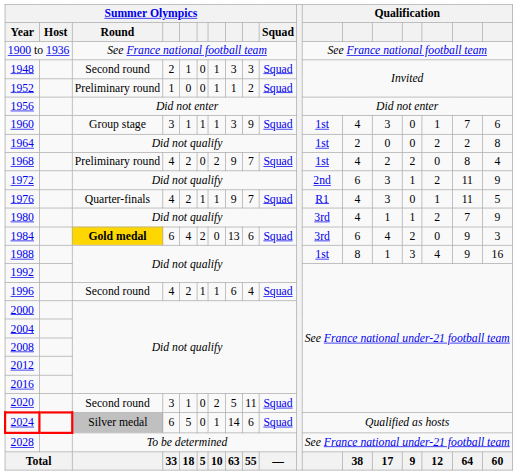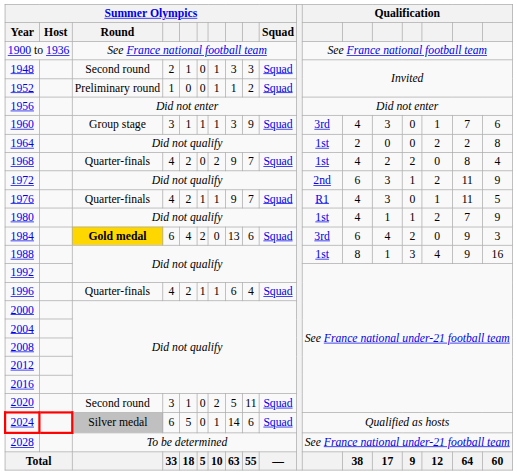1960 | column 12: 1st -> 3rd
1968 | Summer Olympics / Round: Preliminary round -> Quarter-finals
1980 | column 12: 3rd -> 1st
1996 | Summer Olympics / Round: Second round -> Quarter-finals
